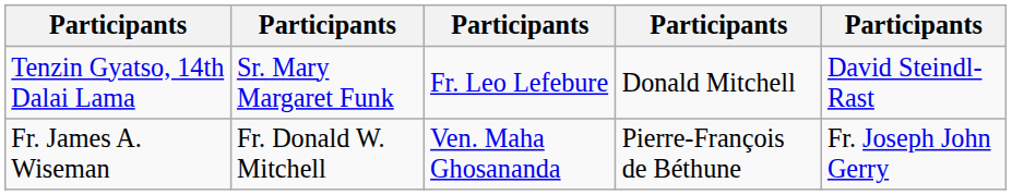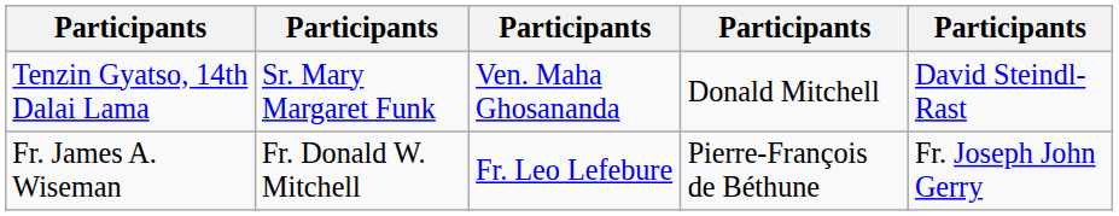Tenzin Gyatso, 14th Dalai Lama | column 3: Fr. Leo Lefebure -> Ven. Maha Ghosananda
Fr. James A. Wiseman | column 3: Ven. Maha Ghosananda -> Fr. Leo Lefebure
